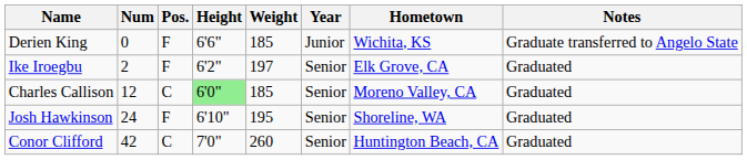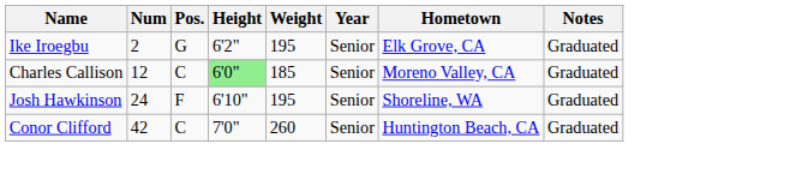- row: Derien King | 0 | F | 6'6" | 185 | Junior | Wichita, KS | Graduate transferred to Angelo State
Ike Iroegbu | Pos.: F -> G
Ike Iroegbu | Weight: 197 -> 195
